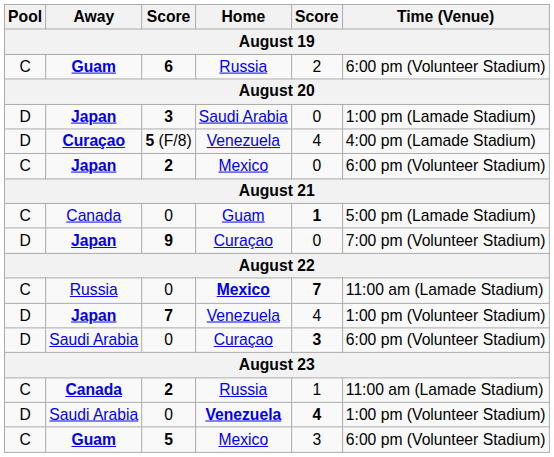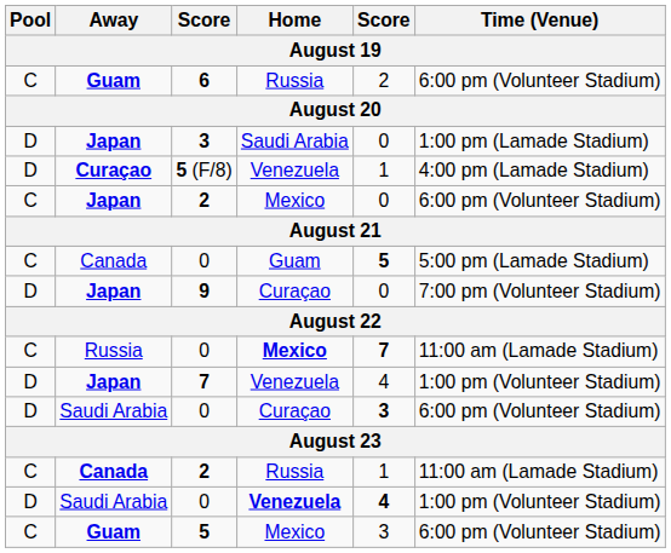5 (F/8) | column 5: 4 -> 1
0 / Guam | column 5: 1 -> 5
